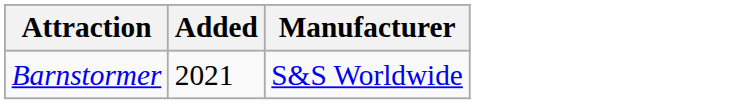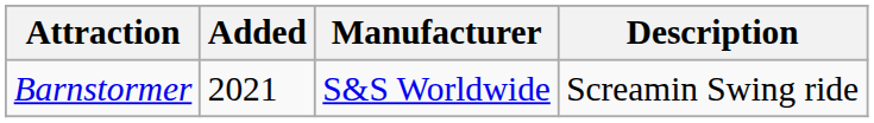+ column: Description | Screamin Swing ride
